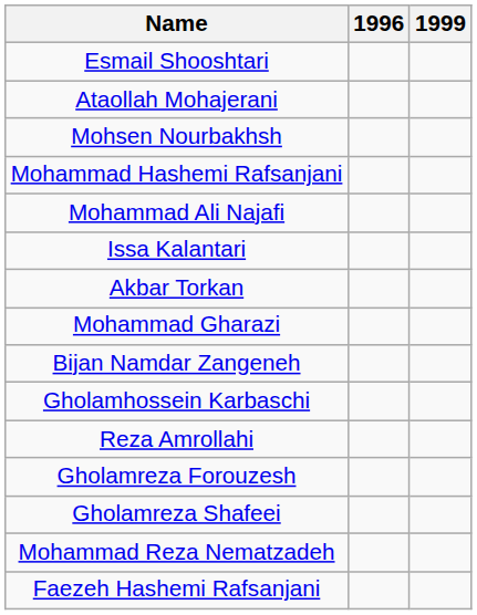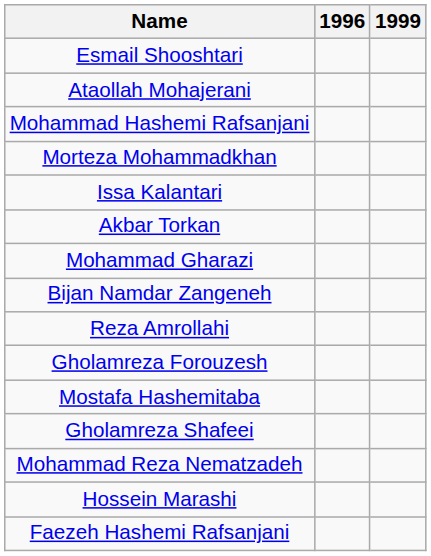- row: Mohsen Nourbakhsh
- row: Mohammad Ali Najafi
+ row: Morteza Mohammadkhan
- row: Gholamhossein Karbaschi
+ row: Mostafa Hashemitaba
+ row: Hossein Marashi
